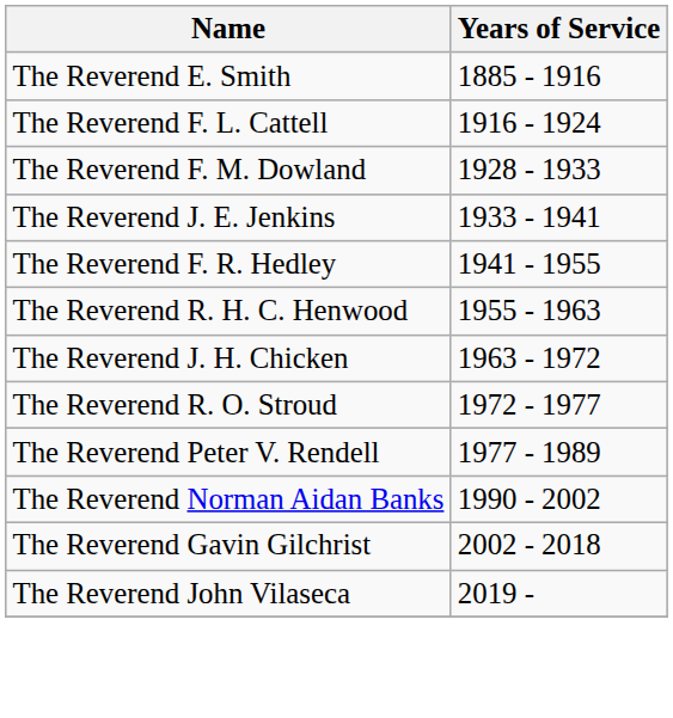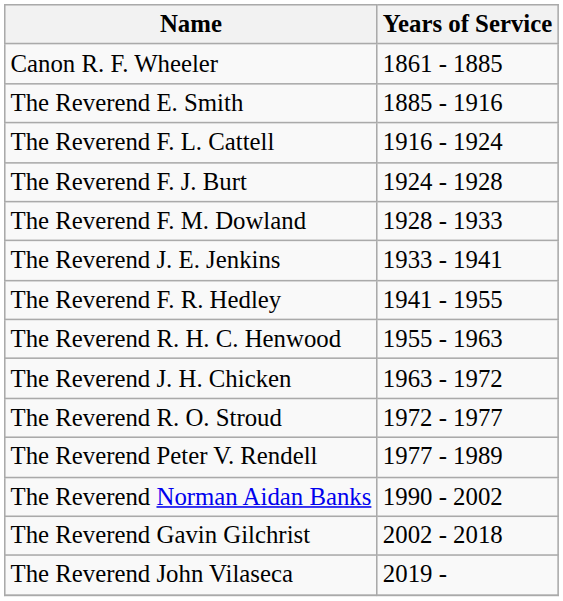+ row: Canon R. F. Wheeler | 1861 - 1885
+ row: The Reverend F. J. Burt | 1924 - 1928
